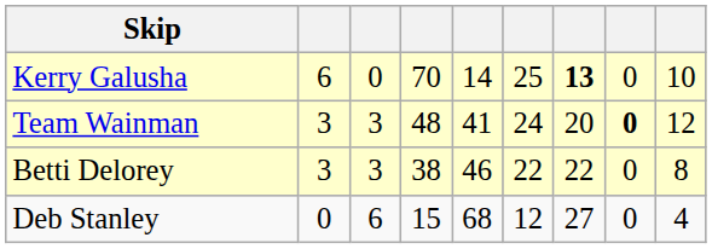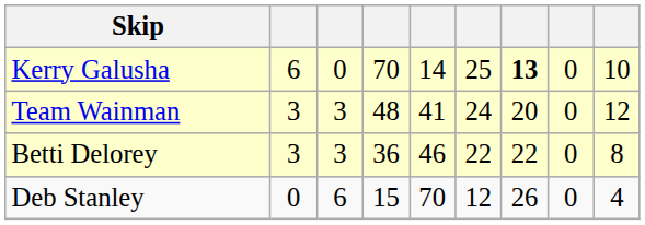Team Wainman | column 8: bold -> normal
Betti Delorey | column 4: 38 -> 36
Deb Stanley | column 5: 68 -> 70
Deb Stanley | column 7: 27 -> 26
